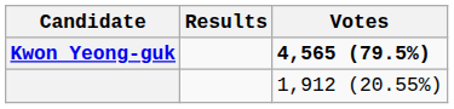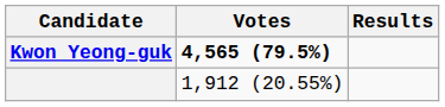columns swapped: Results <-> Votes
